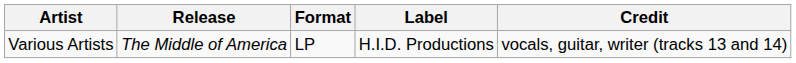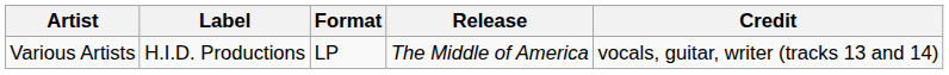columns swapped: Release <-> Label
